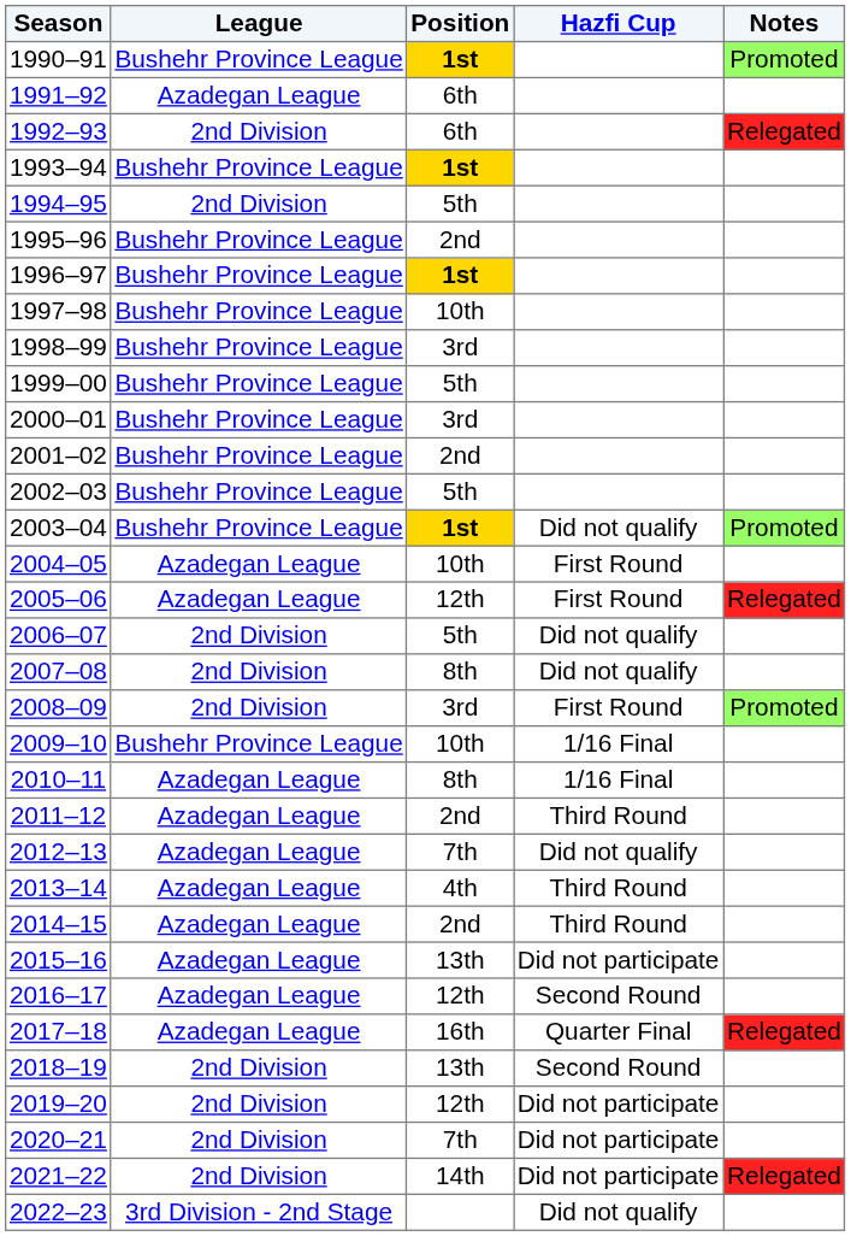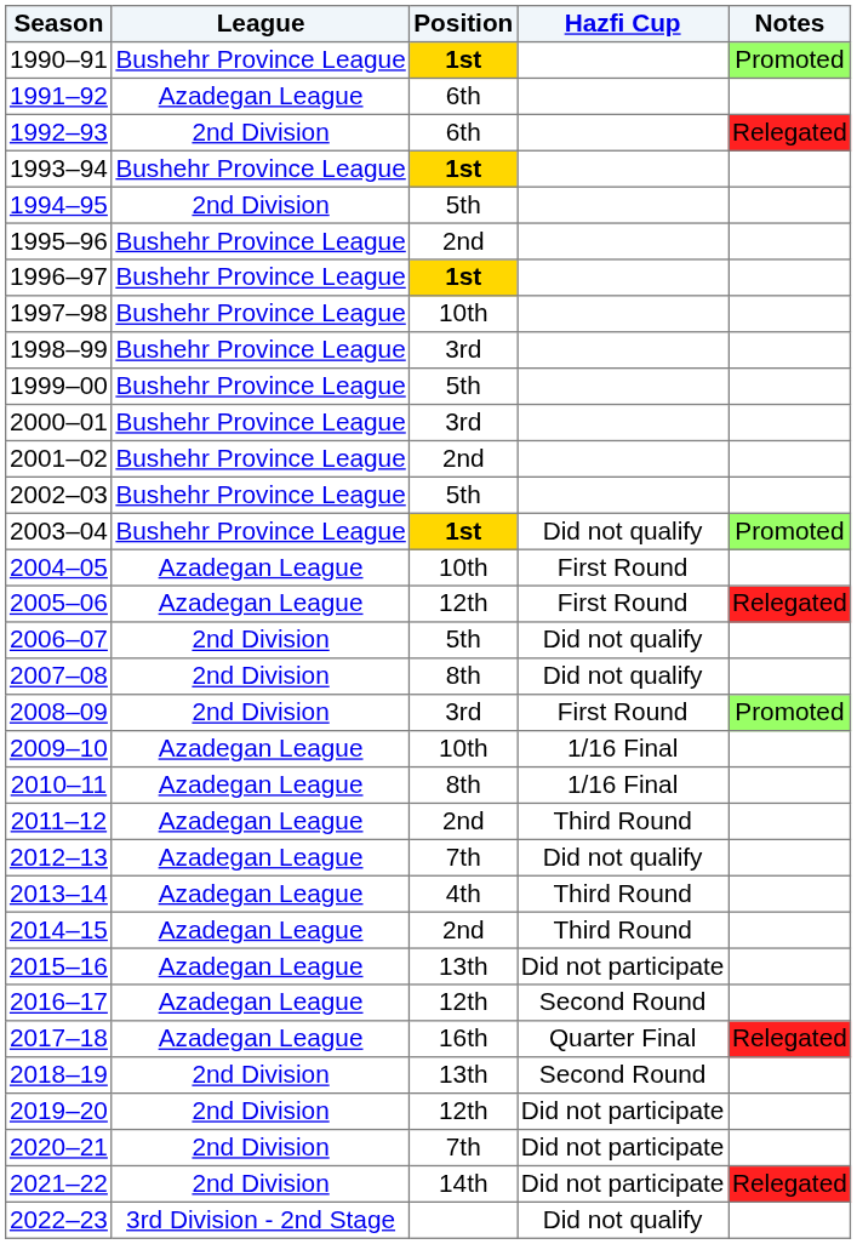2009–10 | League: Bushehr Province League -> Azadegan League
